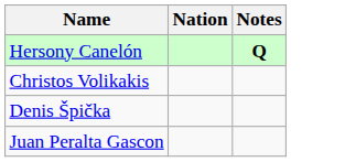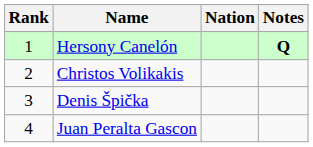+ column: Rank | 1 | 2 | 3 | 4
